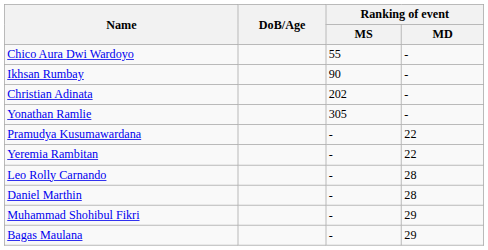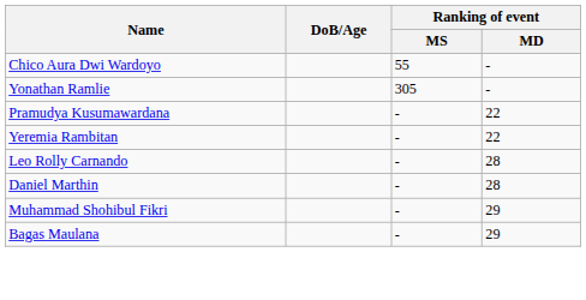- row: Ikhsan Rumbay | 90 | -
- row: Christian Adinata | 202 | -
